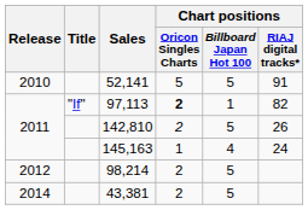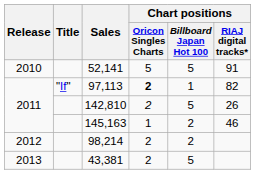145,163 | Chart positions / Billboard Japan Hot 100: 4 -> 2
145,163 | Chart positions / RIAJ digital tracks*: 24 -> 46
98,214 | Chart positions / Billboard Japan Hot 100: 5 -> 2
43,381 | Release: 2014 -> 2013
